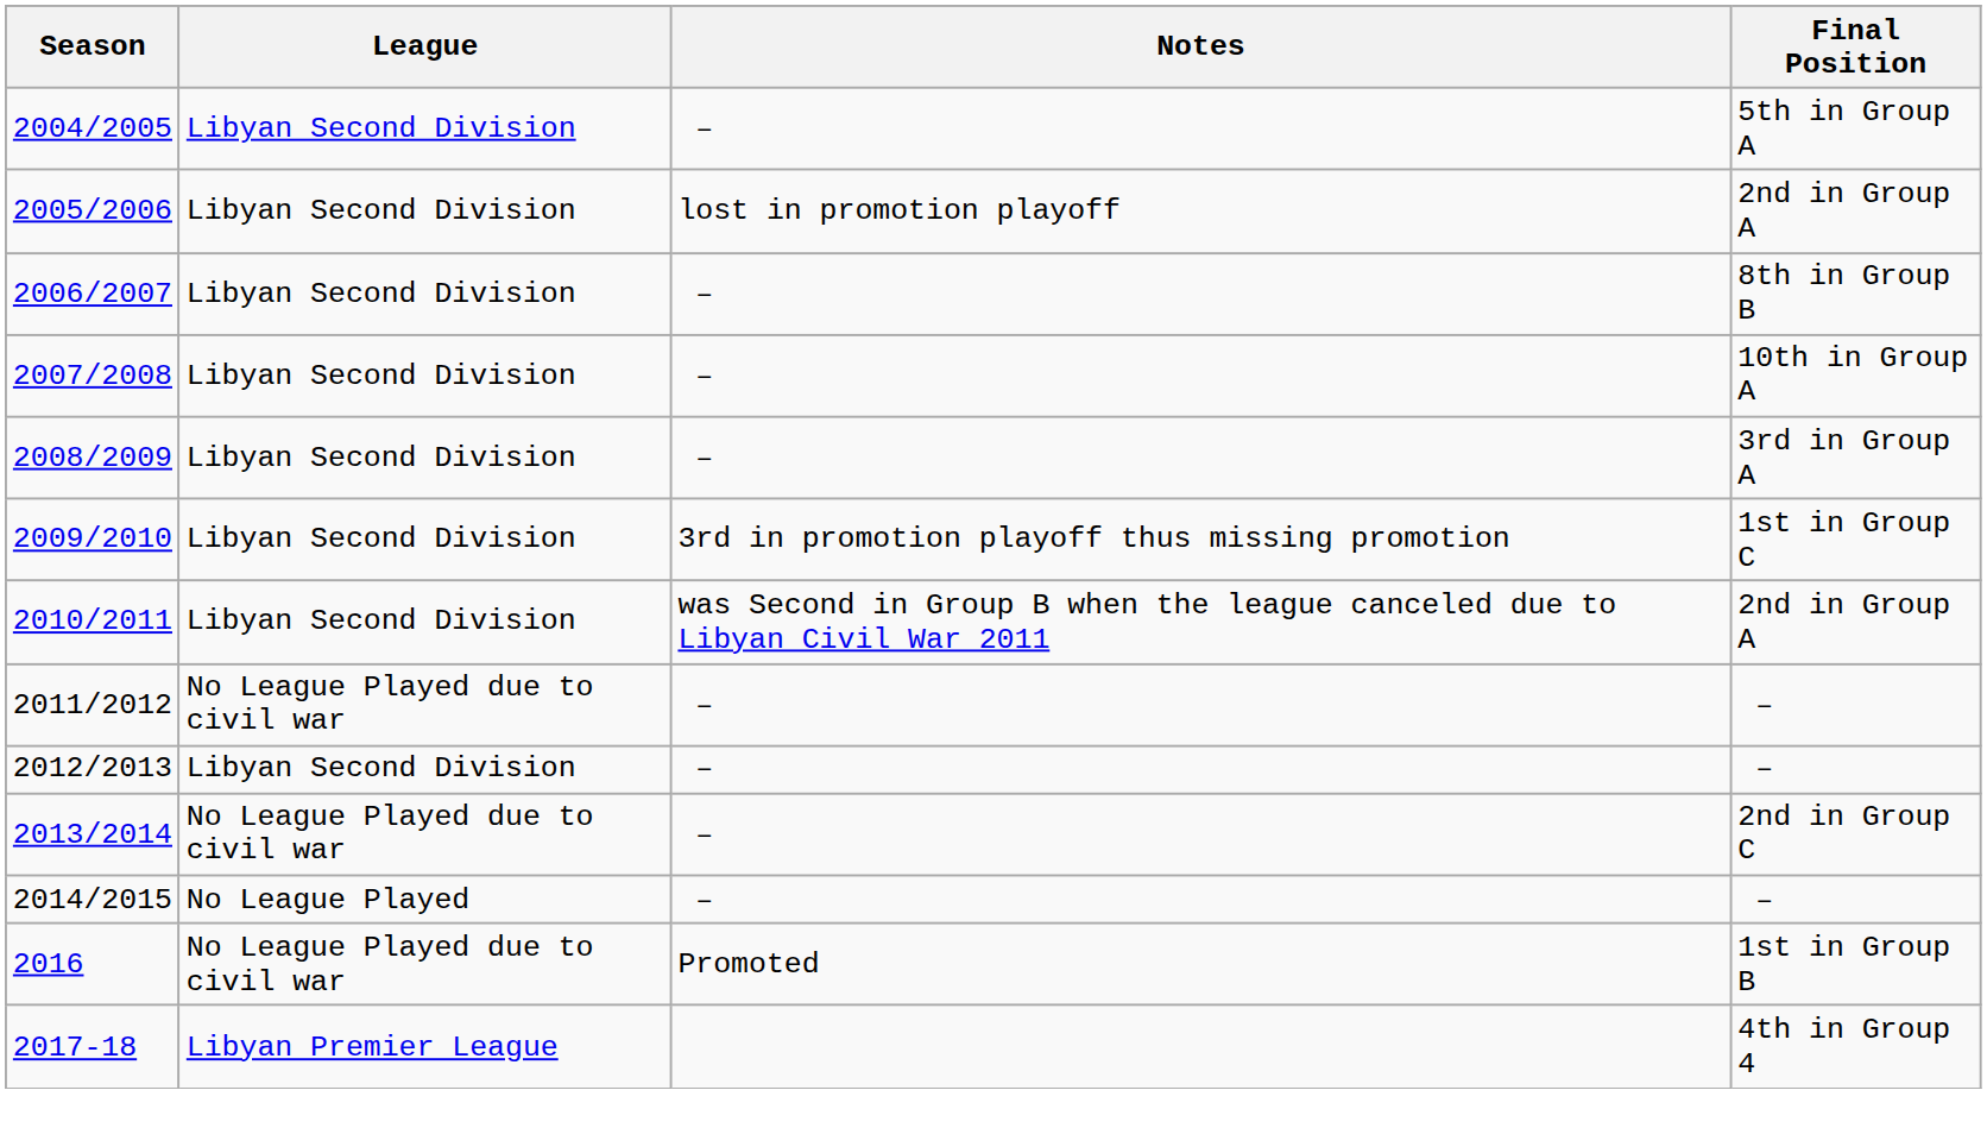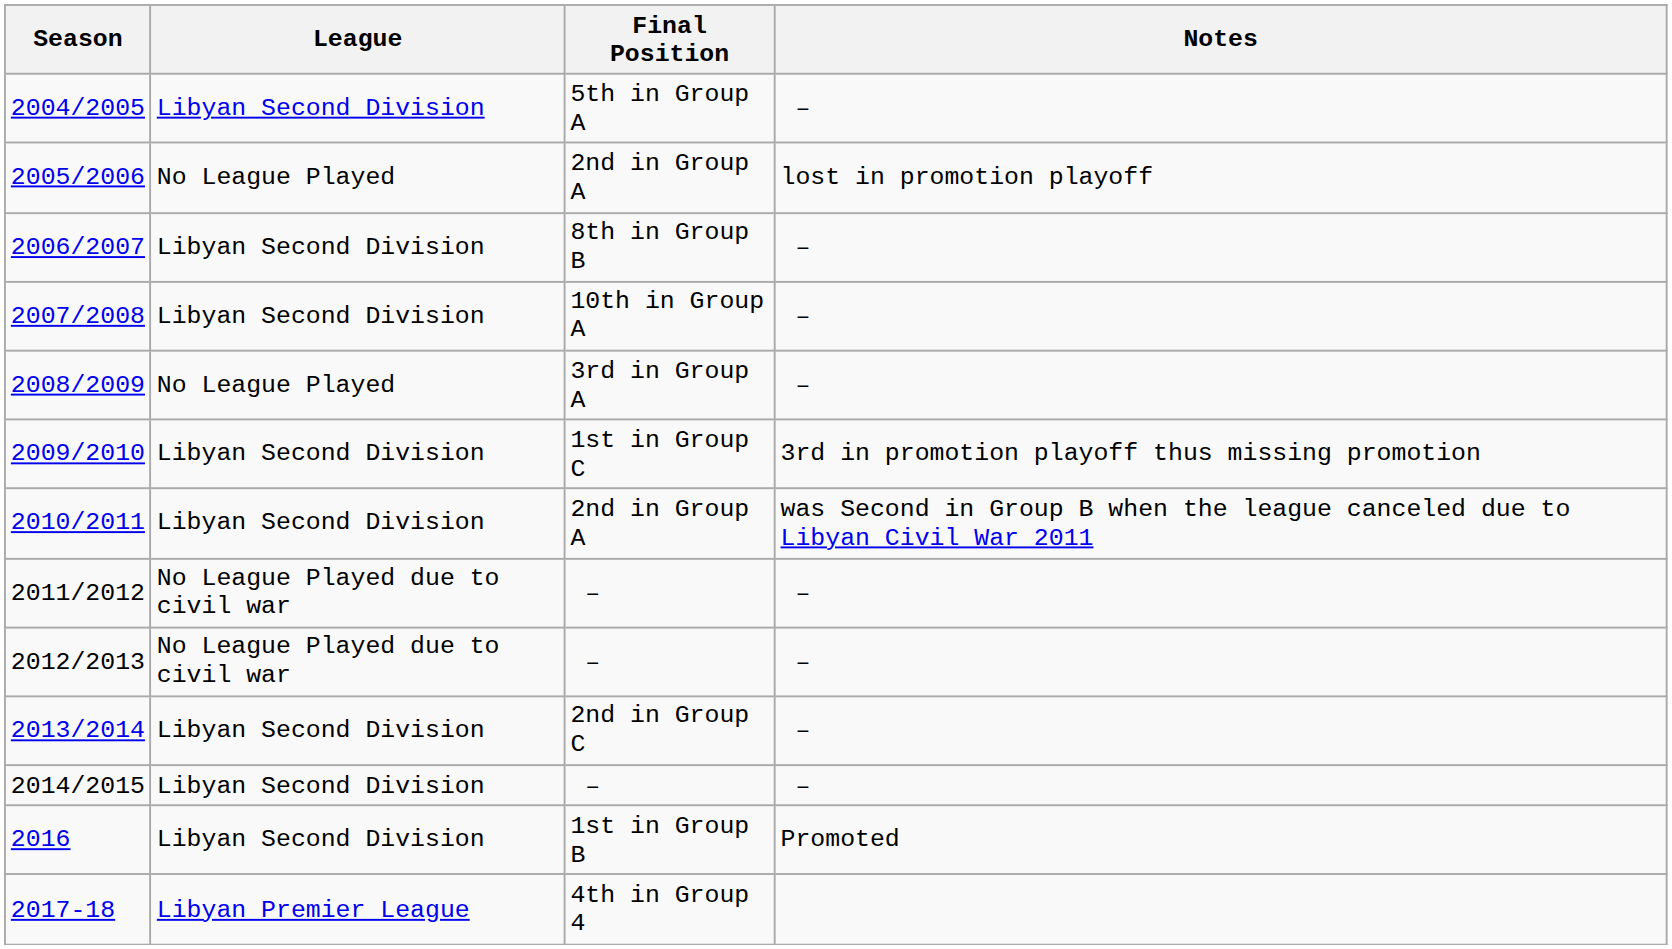columns swapped: Final Position <-> Notes
2005/2006 | League: Libyan Second Division -> No League Played
2008/2009 | League: Libyan Second Division -> No League Played
2012/2013 | League: Libyan Second Division -> No League Played due to civil war
2013/2014 | League: No League Played due to civil war -> Libyan Second Division
2014/2015 | League: No League Played -> Libyan Second Division
2016 | League: No League Played due to civil war -> Libyan Second Division
